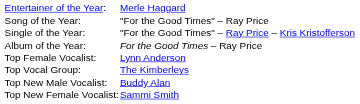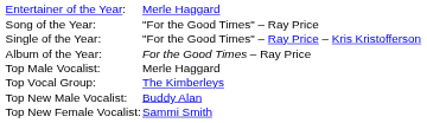+ row: Top Male Vocalist: | Merle Haggard
- row: Top Female Vocalist: | Lynn Anderson
